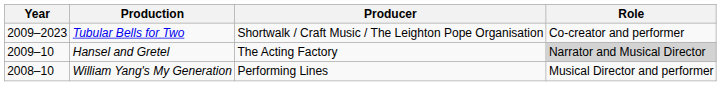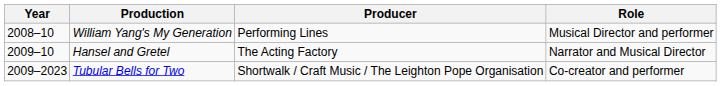rows swapped: Tubular Bells for Two <-> William Yang's My Generation
Hansel and Gretel | Role: lightgrey background -> no background
